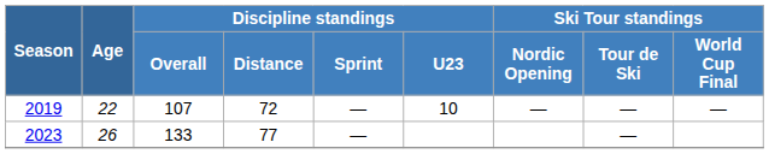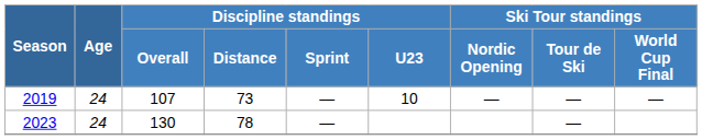2019 | Age: 22 -> 24
2019 | Discipline standings / Distance: 72 -> 73
2023 | Age: 26 -> 24
2023 | Discipline standings / Overall: 133 -> 130
2023 | Discipline standings / Distance: 77 -> 78
